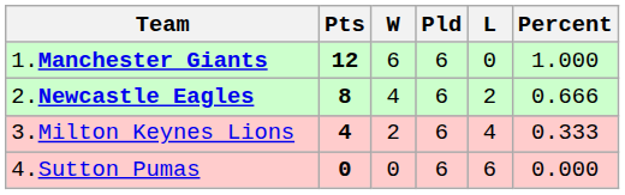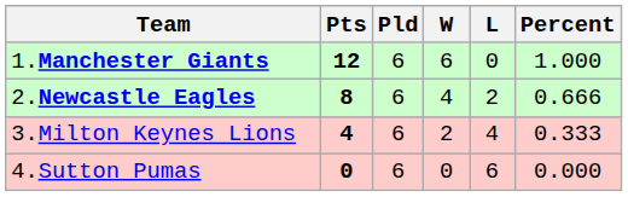columns swapped: Pld <-> W
